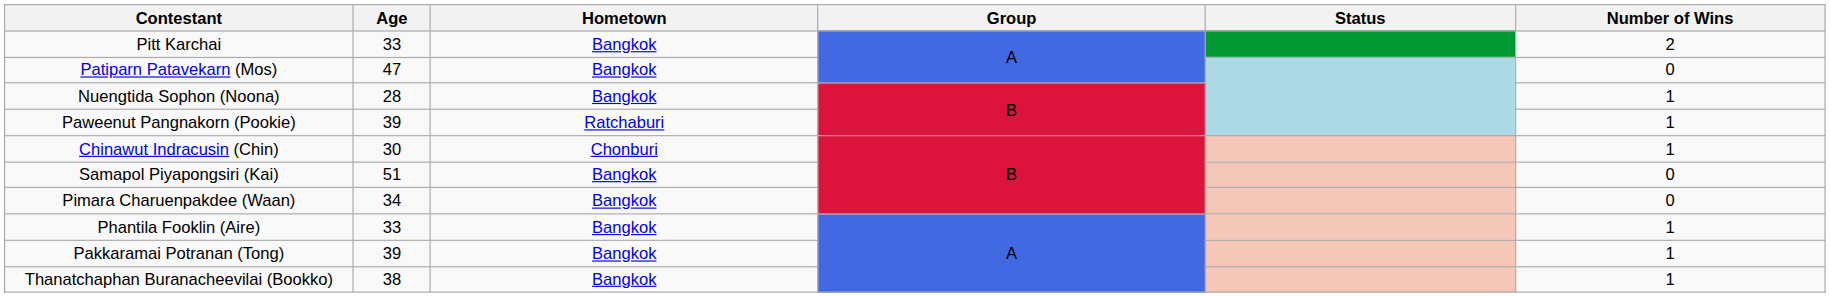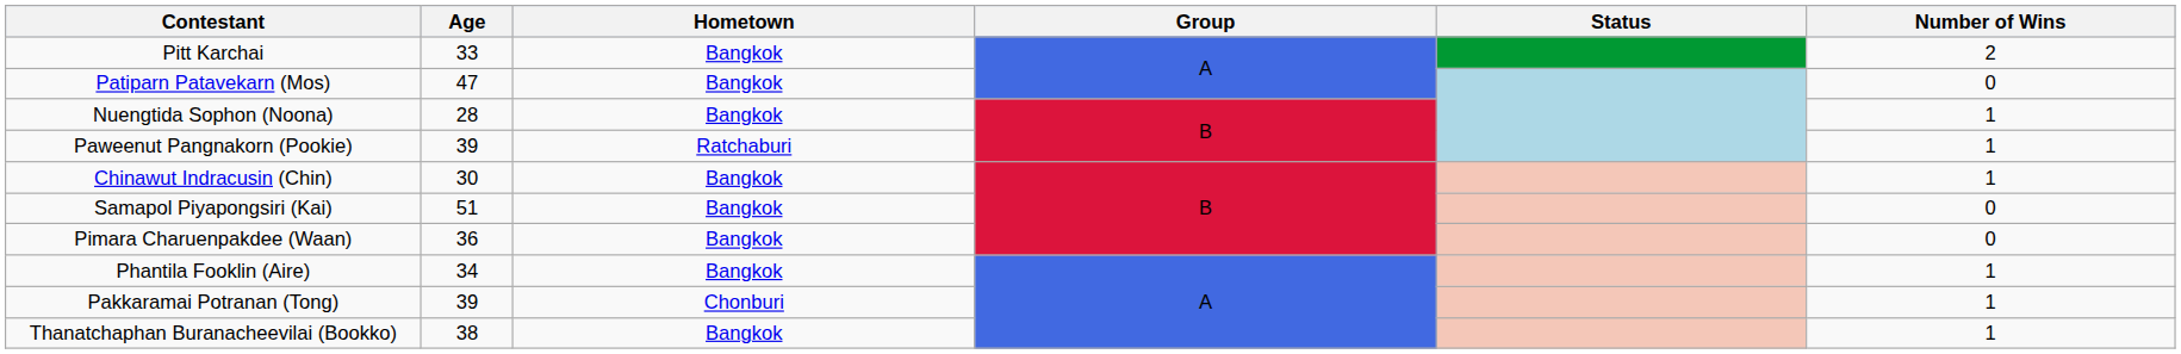Chinawut Indracusin (Chin) | Hometown: Chonburi -> Bangkok
Pimara Charuenpakdee (Waan) | Age: 34 -> 36
Phantila Fooklin (Aire) | Age: 33 -> 34
Pakkaramai Potranan (Tong) | Hometown: Bangkok -> Chonburi
